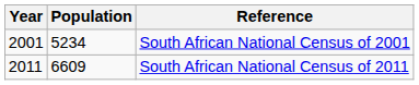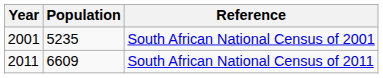South African National Census of 2001 | Population: 5234 -> 5235
